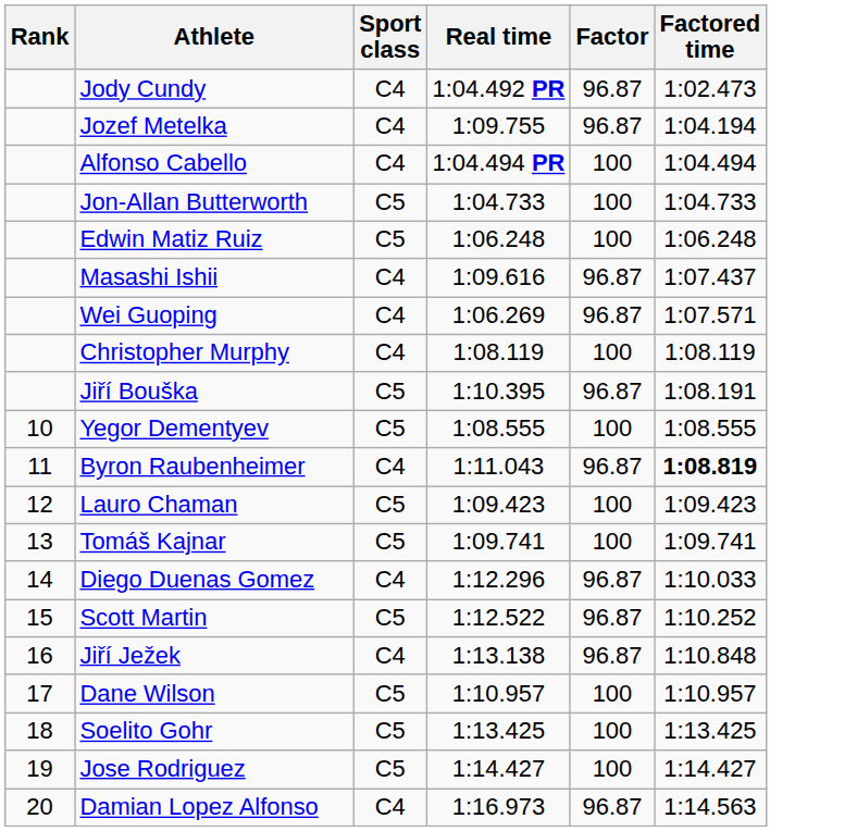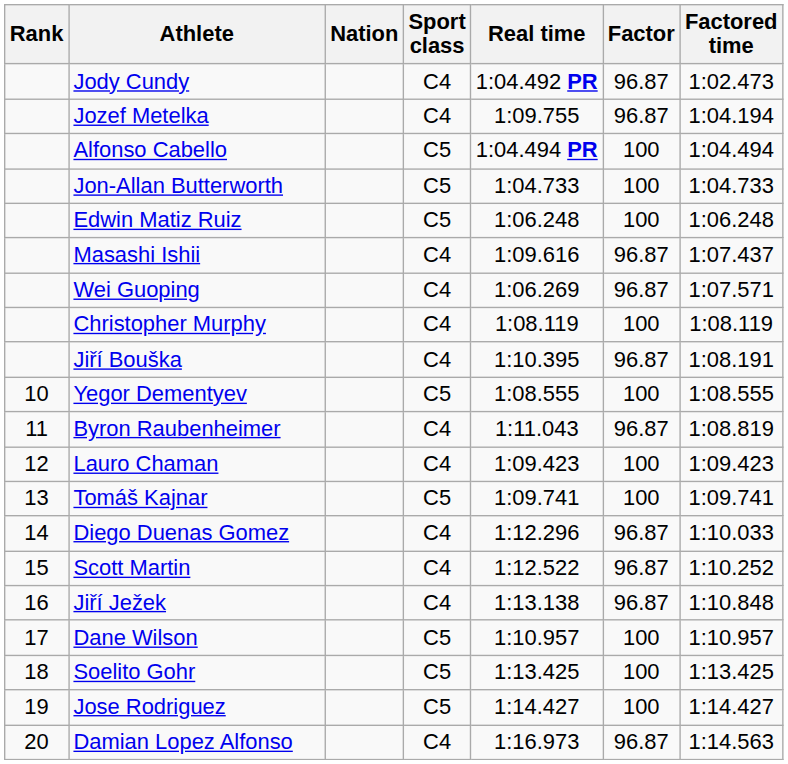+ column: Nation
Alfonso Cabello | Sport class: C4 -> C5
Jiří Bouška | Sport class: C5 -> C4
Byron Raubenheimer | Factored time: bold -> normal
Lauro Chaman | Sport class: C5 -> C4
Scott Martin | Sport class: C5 -> C4
